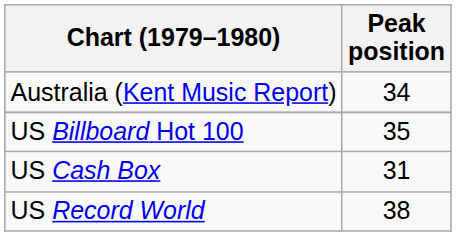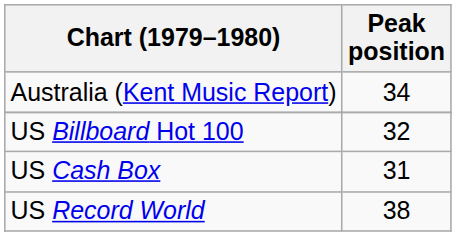US Billboard Hot 100 | Peak position: 35 -> 32
